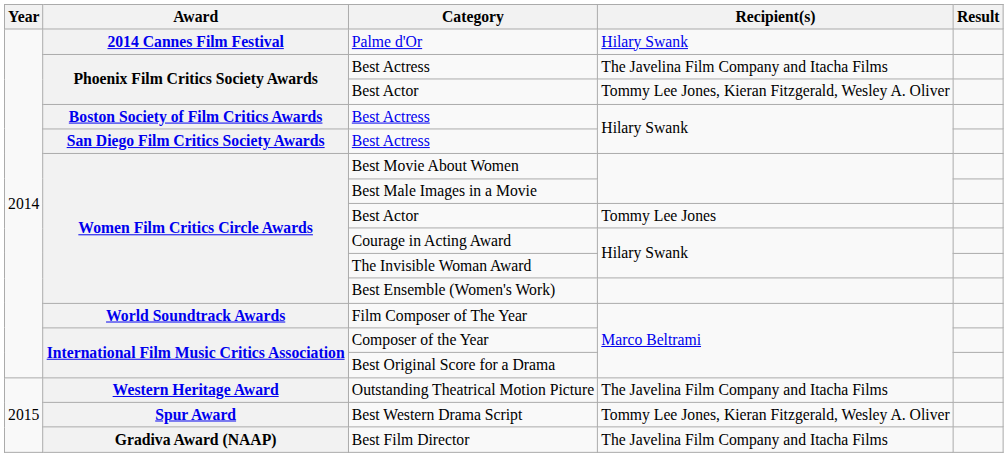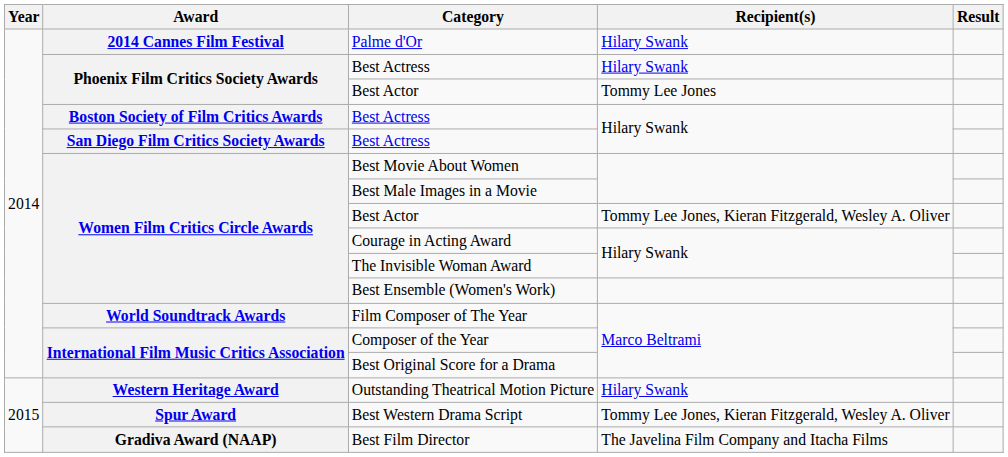Phoenix Film Critics Society Awards / Best Actress | Recipient(s): The Javelina Film Company and Itacha Films -> Hilary Swank
Phoenix Film Critics Society Awards / Best Actor | Recipient(s): Tommy Lee Jones, Kieran Fitzgerald, Wesley A. Oliver -> Tommy Lee Jones
Women Film Critics Circle Awards / Best Actor | Recipient(s): Tommy Lee Jones -> Tommy Lee Jones, Kieran Fitzgerald, Wesley A. Oliver
Outstanding Theatrical Motion Picture | Recipient(s): The Javelina Film Company and Itacha Films -> Hilary Swank
